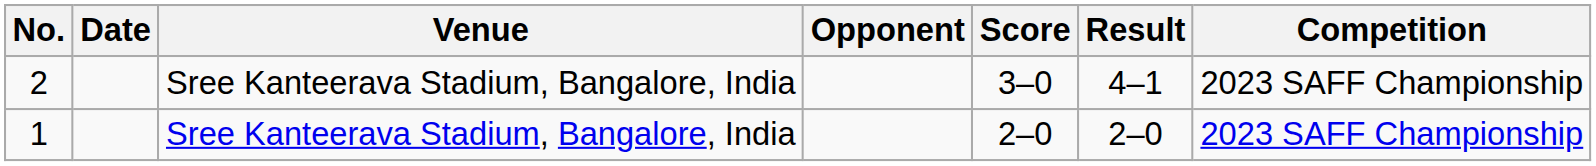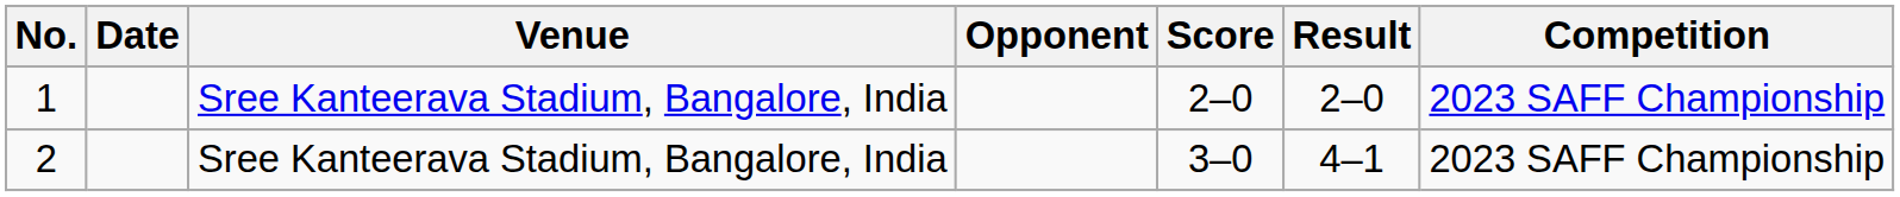rows swapped: 1 <-> 2
